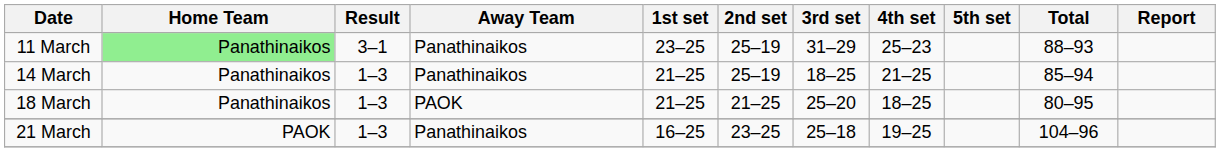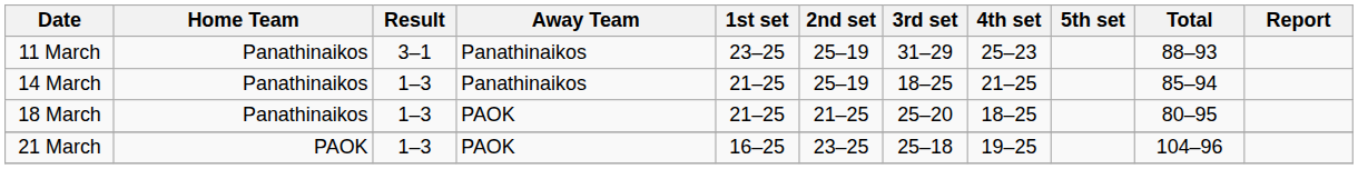11 March | Home Team: lightgreen background -> no background
21 March | Away Team: Panathinaikos -> PAOK
